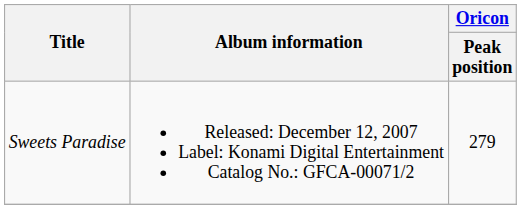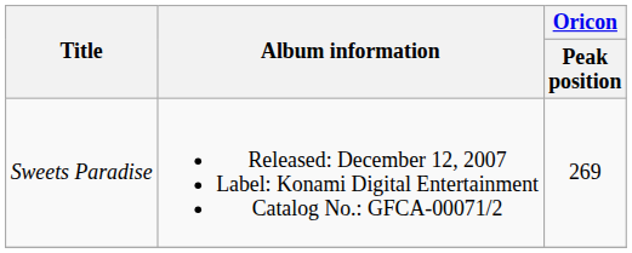Sweets Paradise | Oricon / Peak position: 279 -> 269
